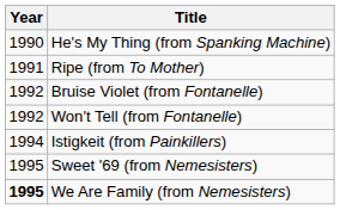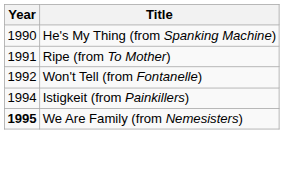- row: 1992 | Bruise Violet (from Fontanelle)
- row: 1995 | Sweet '69 (from Nemesisters)
